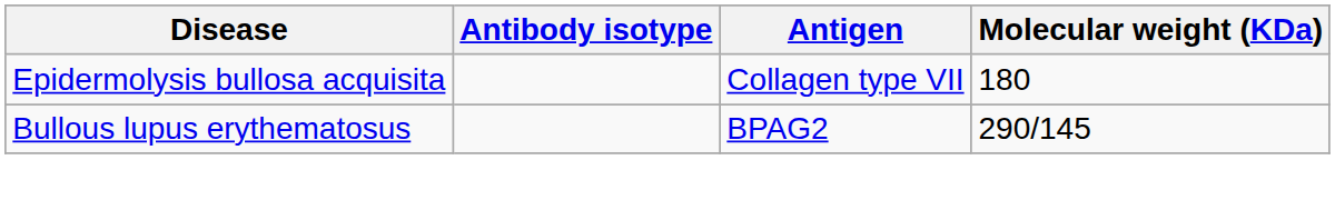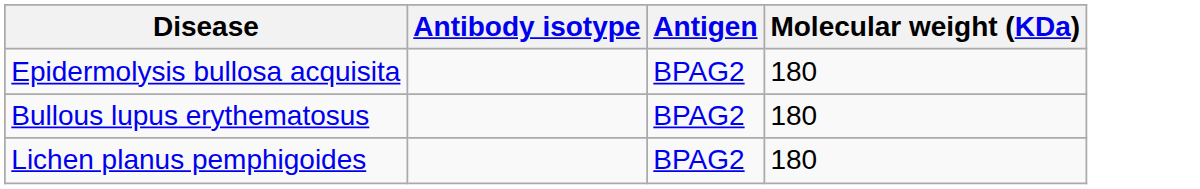Epidermolysis bullosa acquisita | Antigen: Collagen type VII -> BPAG2
Bullous lupus erythematosus | Molecular weight (KDa): 290/145 -> 180
+ row: Lichen planus pemphigoides | BPAG2 | 180
